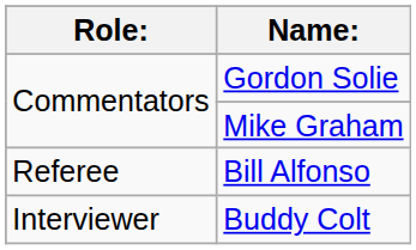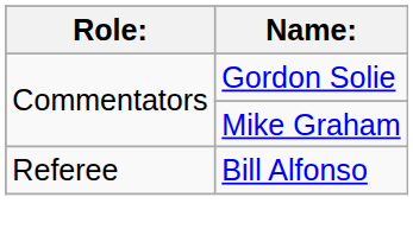- row: Interviewer | Buddy Colt
